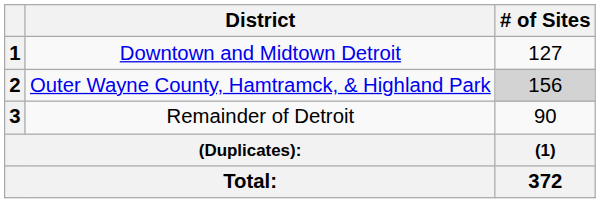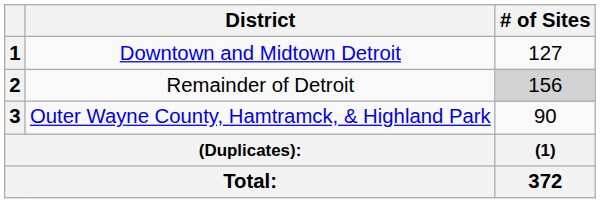2 | District: Outer Wayne County, Hamtramck, & Highland Park -> Remainder of Detroit
3 | District: Remainder of Detroit -> Outer Wayne County, Hamtramck, & Highland Park
